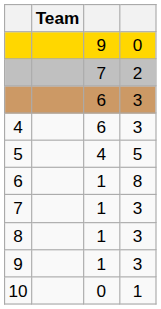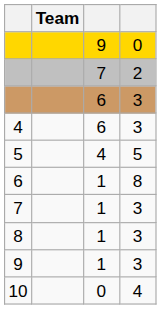10 | column 4: 1 -> 4
